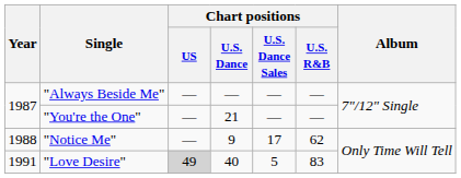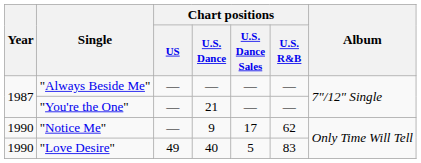"Notice Me" | Year: 1988 -> 1990
"Love Desire" | Year: 1991 -> 1990
"Love Desire" | Chart positions / US: lightgrey background -> no background
